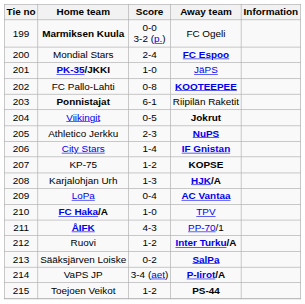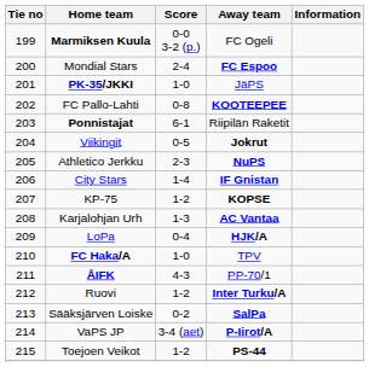Karjalohjan Urh | Away team: HJK/A -> AC Vantaa
LoPa | Away team: AC Vantaa -> HJK/A
